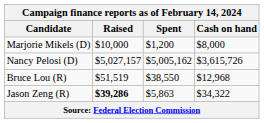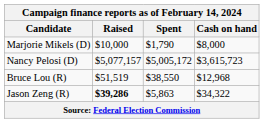Marjorie Mikels (D) | Spent: $1,200 -> $1,790
Nancy Pelosi (D) | Raised: $5,027,157 -> $5,077,157
Nancy Pelosi (D) | Spent: $5,005,162 -> $5,005,172
Nancy Pelosi (D) | Cash on hand: $3,615,726 -> $3,615,723
